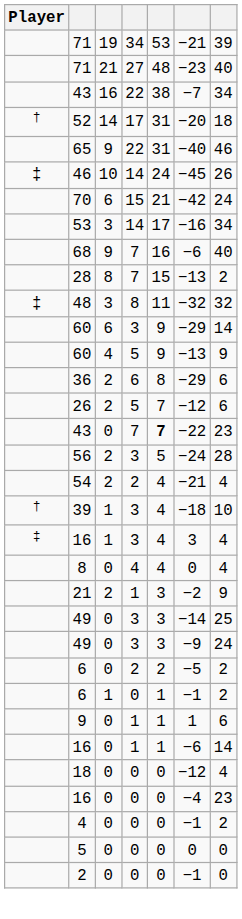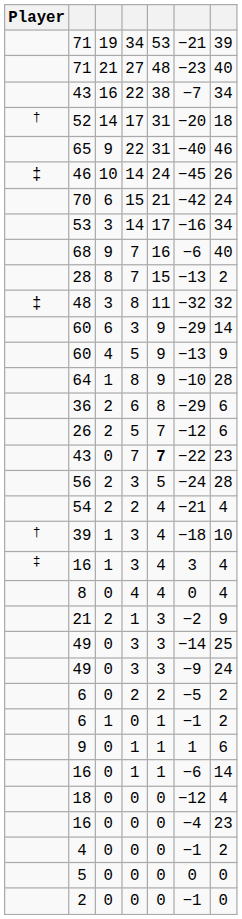+ row: 64 | 1 | 8 | 9 | −10 | 28
